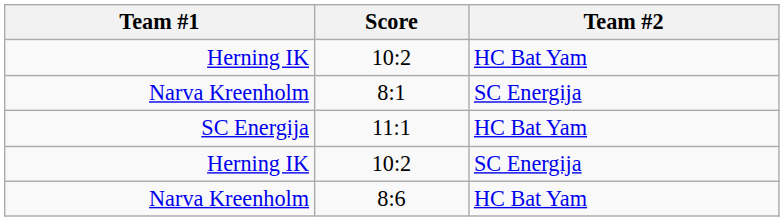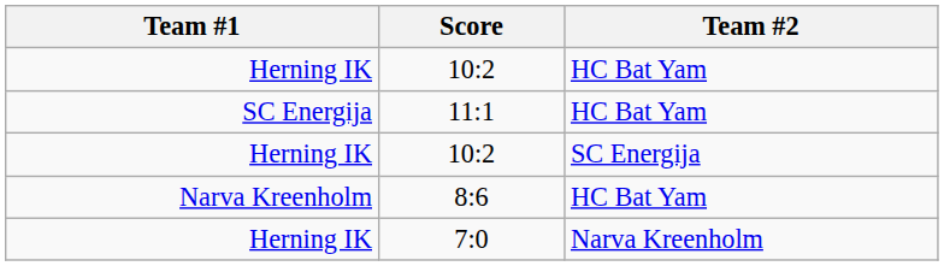- row: Narva Kreenholm | 8:1 | SC Energija
+ row: Herning IK | 7:0 | Narva Kreenholm
